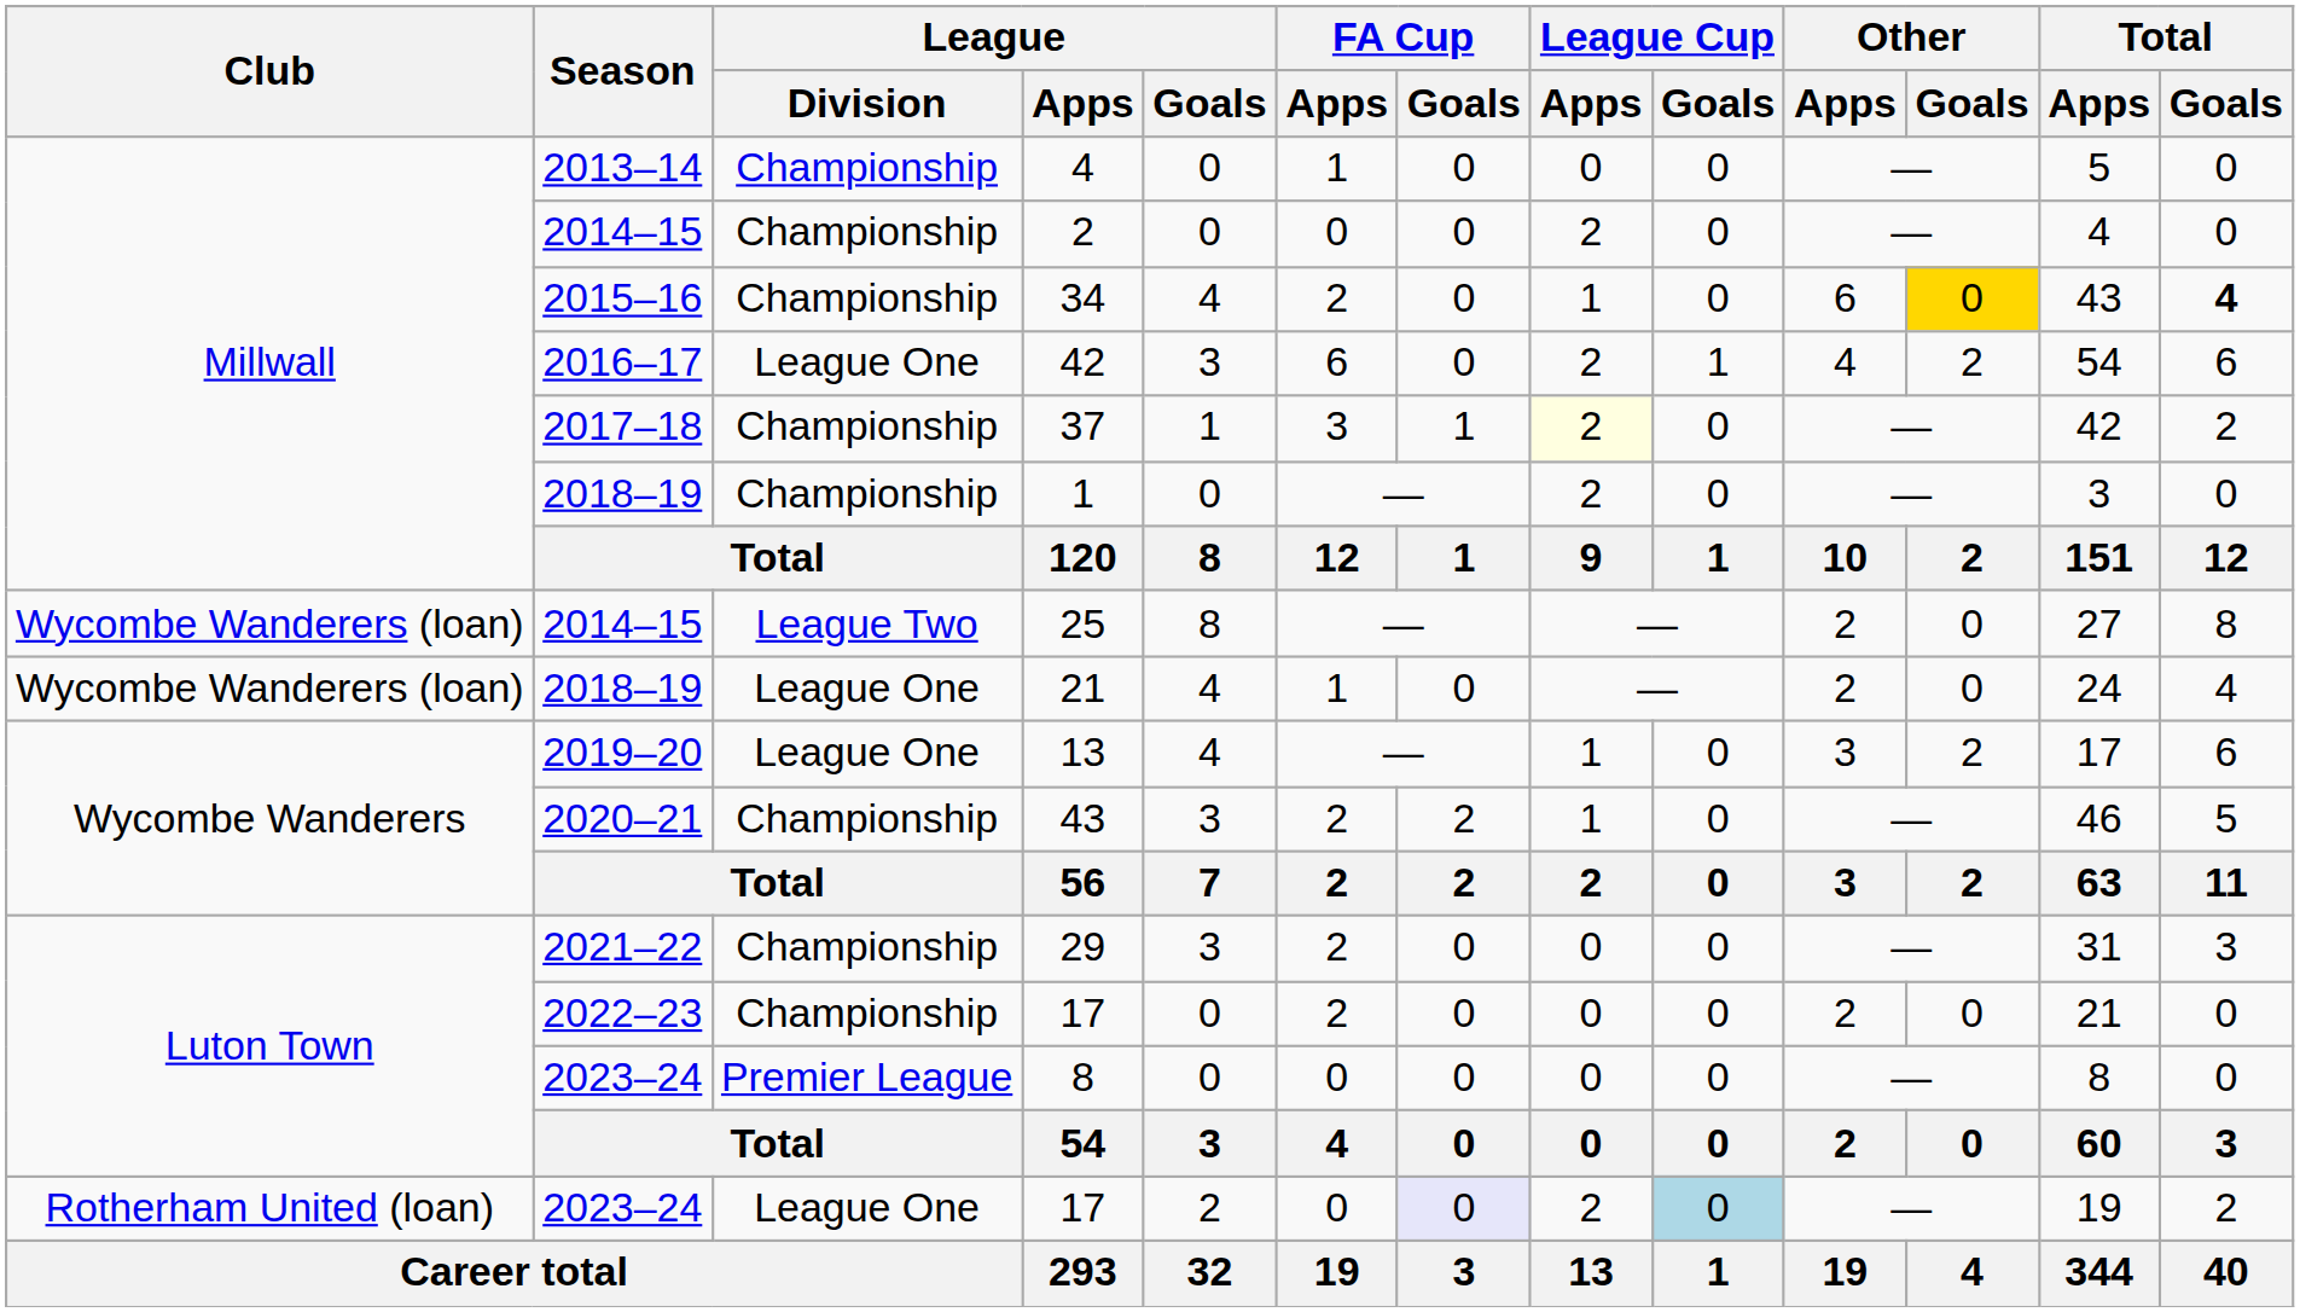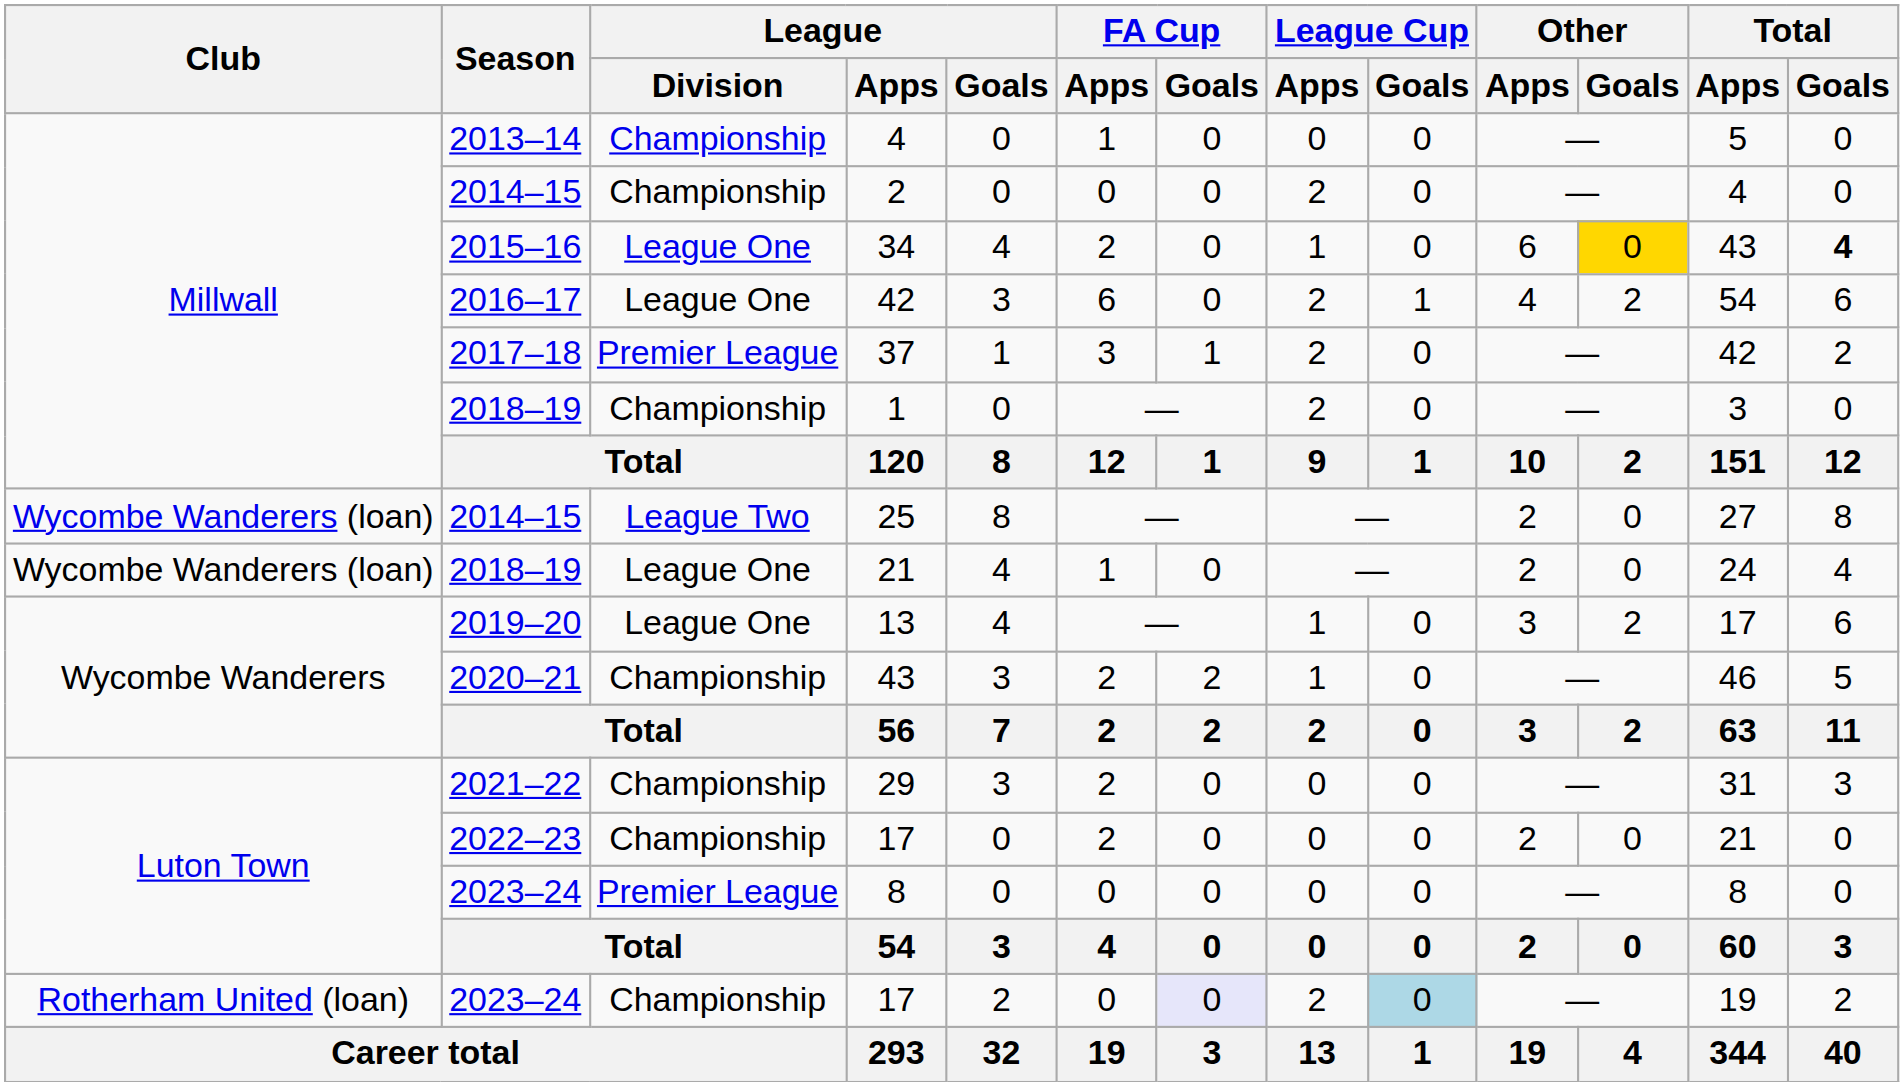34 | League / Division: Championship -> League One
37 | League / Division: Championship -> Premier League
37 | League Cup / Apps: lightyellow background -> no background
2023–24 / 17 | League / Division: League One -> Championship
